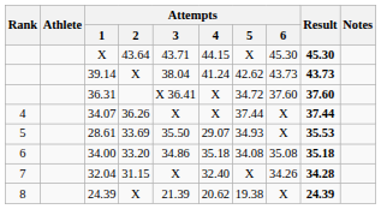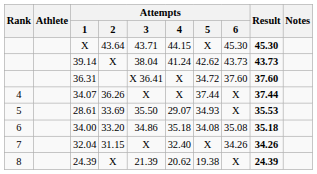32.04 | Result: 34.28 -> 34.26
